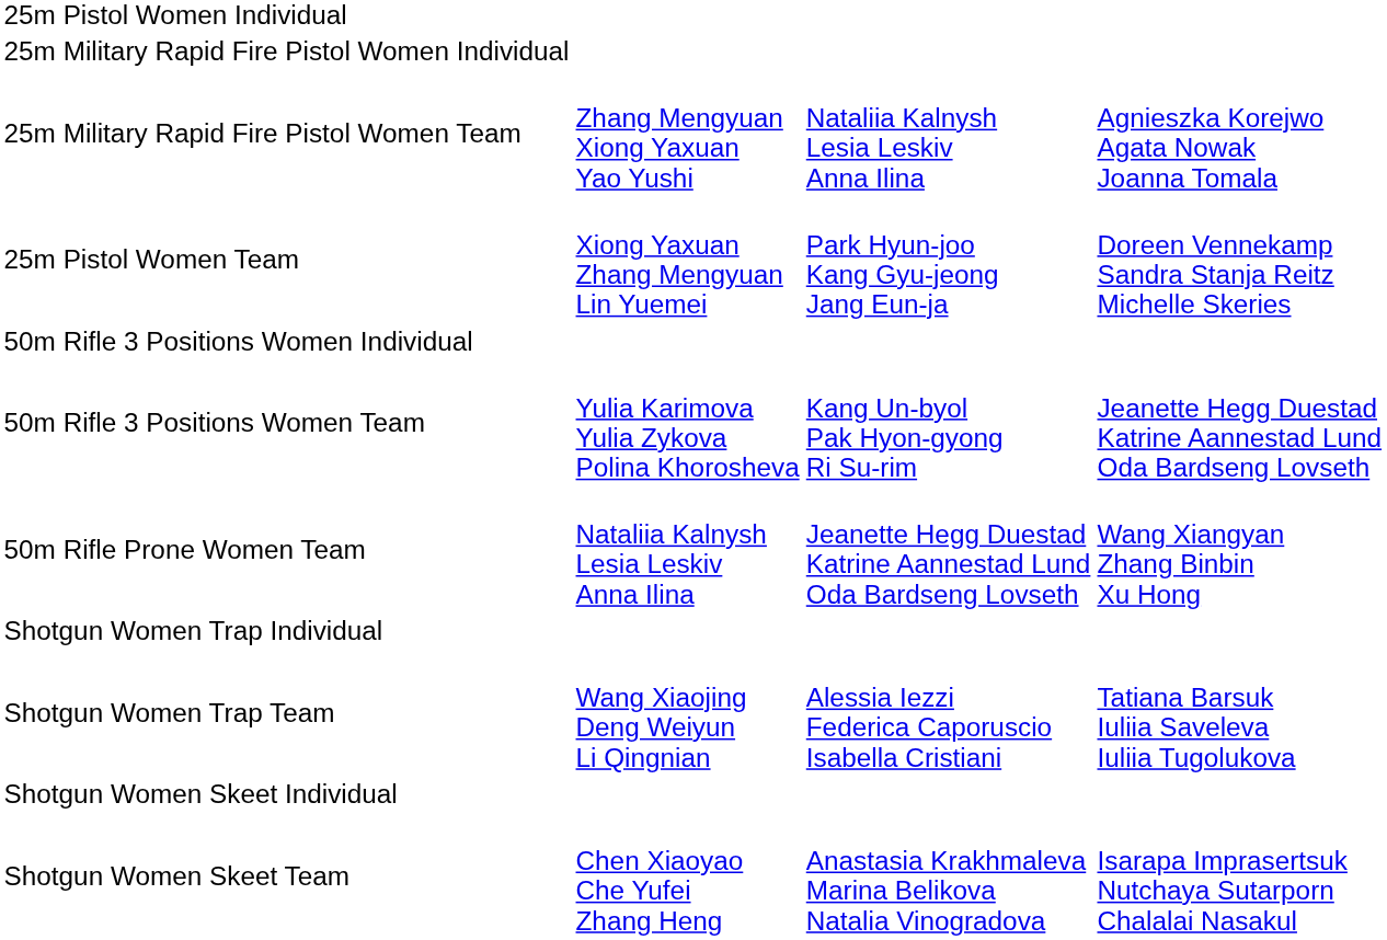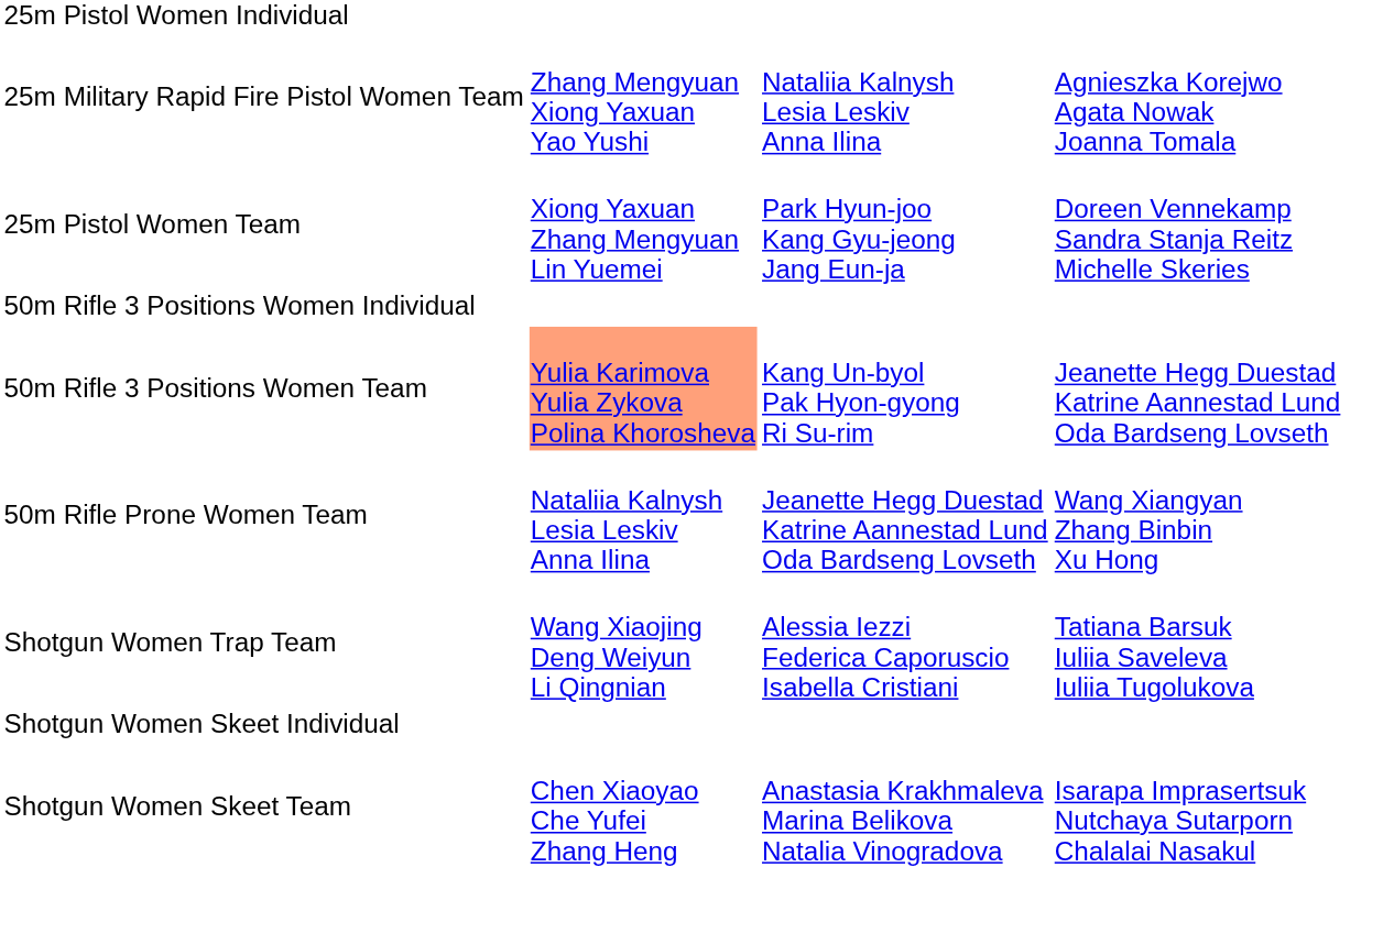- row: 25m Military Rapid Fire Pistol Women Individual
50m Rifle 3 Positions Women Team | column 2: no background -> lightsalmon background
- row: Shotgun Women Trap Individual
